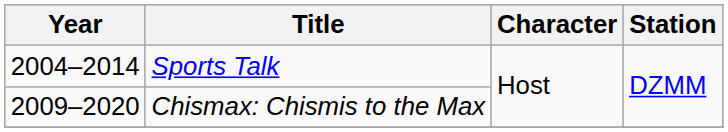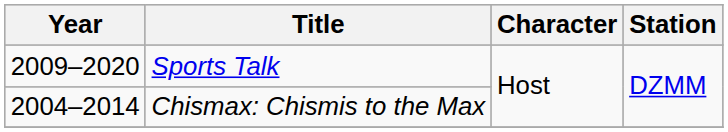Sports Talk | Year: 2004–2014 -> 2009–2020
Chismax: Chismis to the Max | Year: 2009–2020 -> 2004–2014
